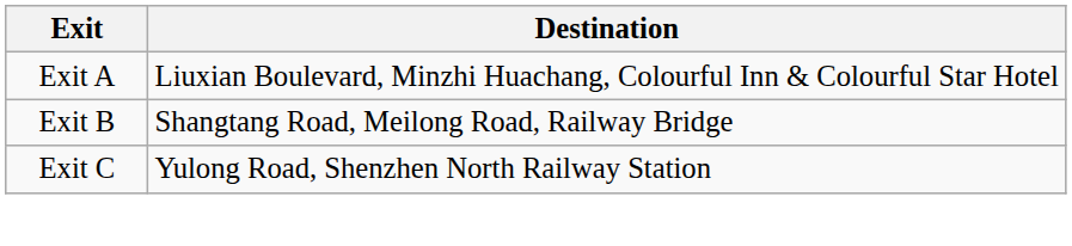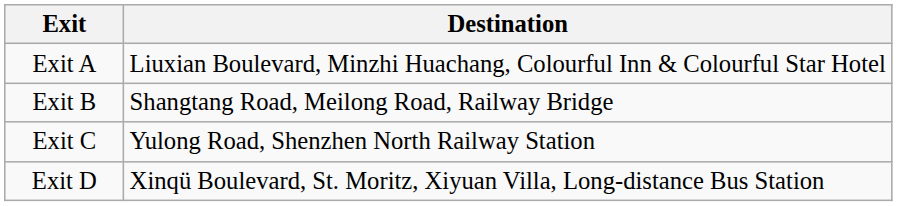+ row: Exit D | Xinqü Boulevard, St. Moritz, Xiyuan Villa, Long-distance Bus Station
